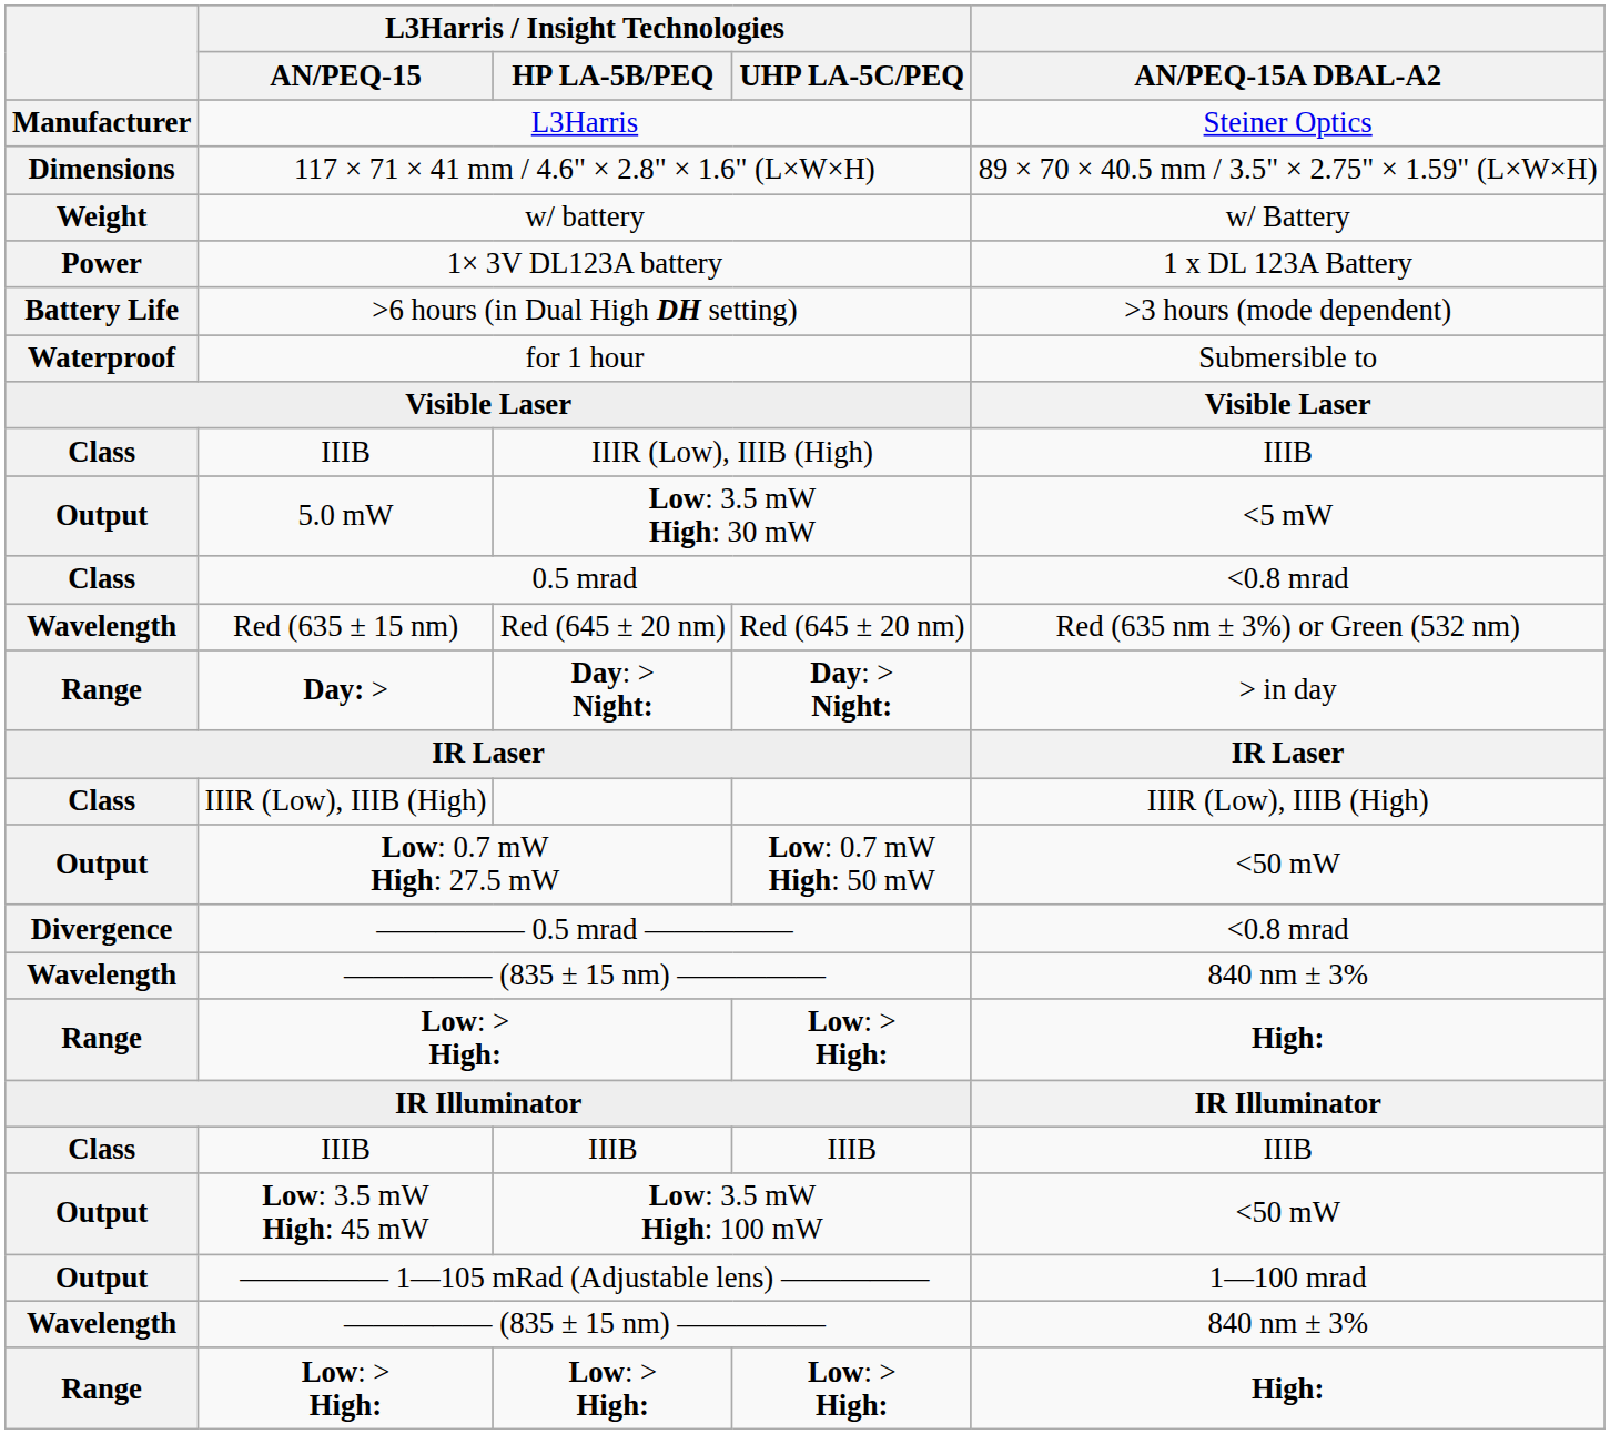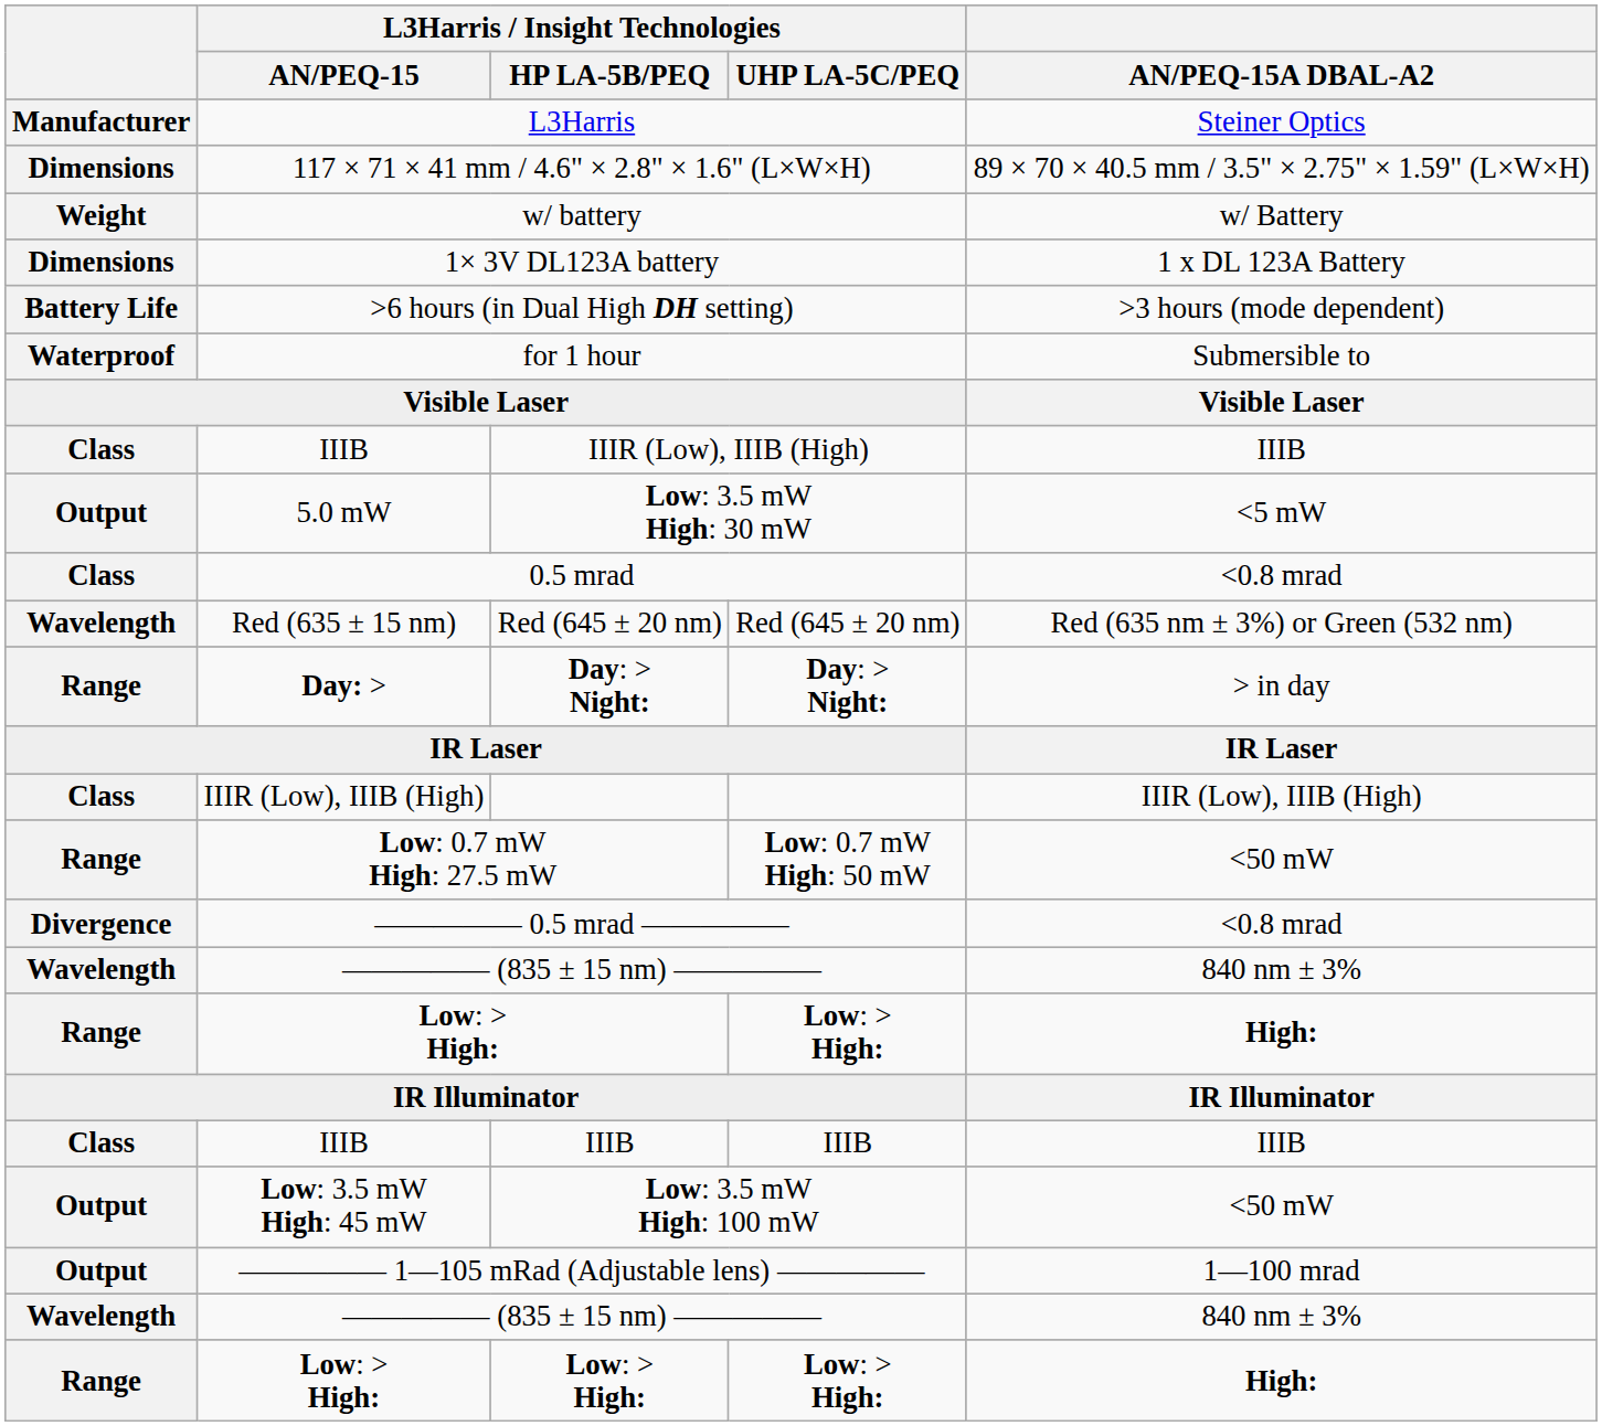1× 3V DL123A battery | column 1: Power -> Dimensions
Low: 0.7 mW High: 27.5 mW | column 1: Output -> Range
